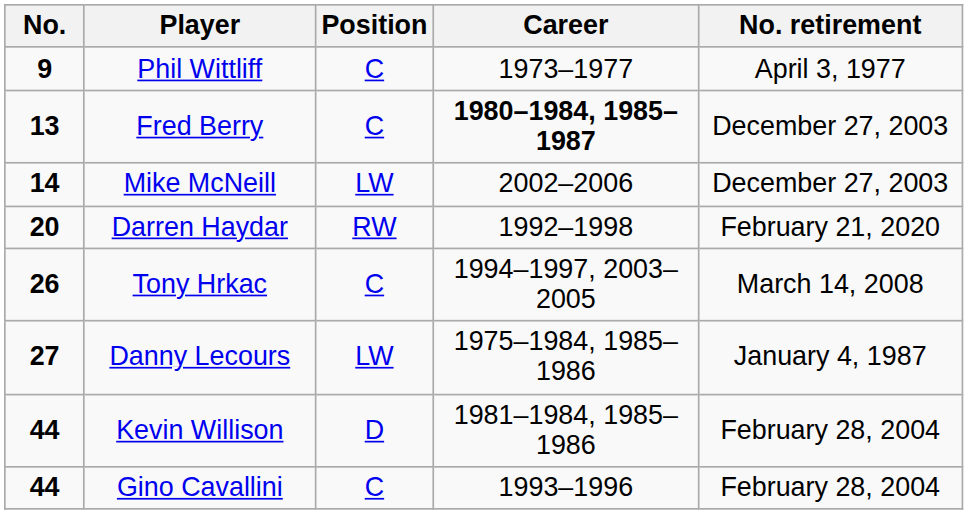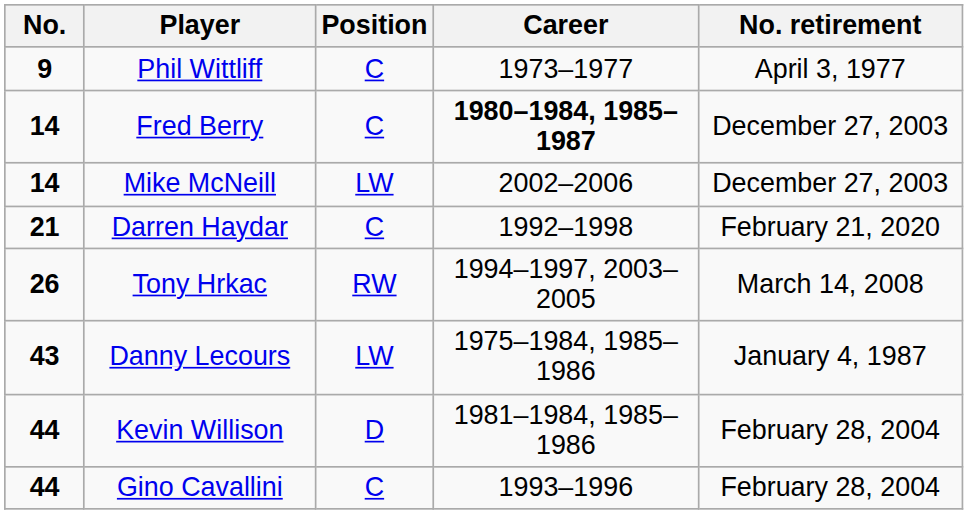Fred Berry | No.: 13 -> 14
Darren Haydar | No.: 20 -> 21
Darren Haydar | Position: RW -> C
Tony Hrkac | Position: C -> RW
Danny Lecours | No.: 27 -> 43
